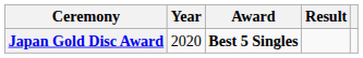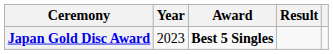Japan Gold Disc Award | Year: 2020 -> 2023
